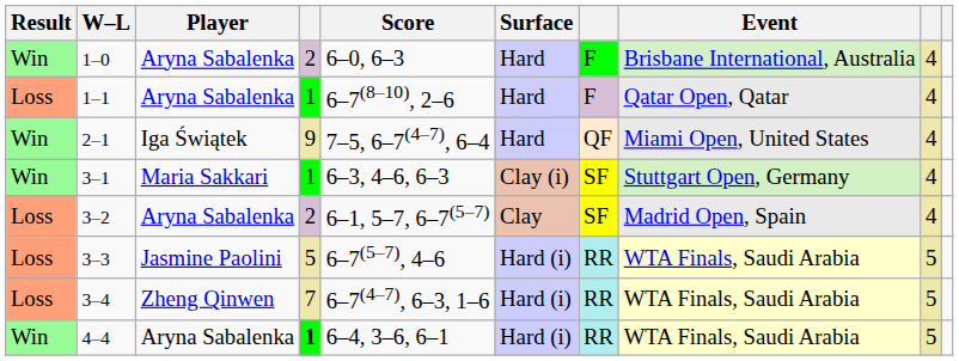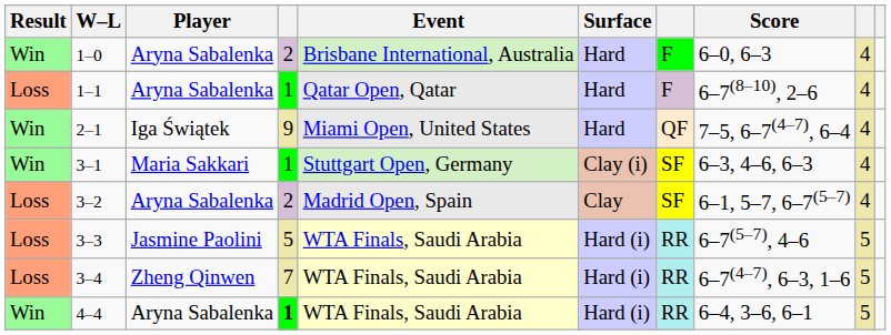columns swapped: Event <-> Score
